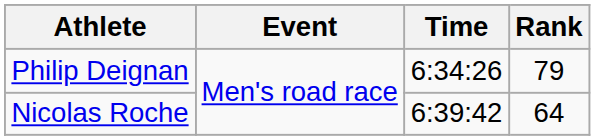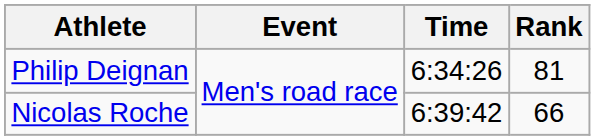Philip Deignan | Rank: 79 -> 81
Nicolas Roche | Rank: 64 -> 66
